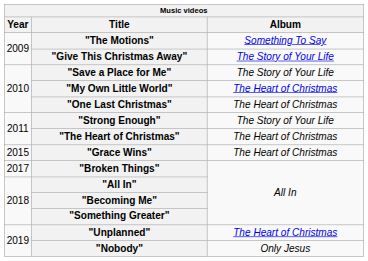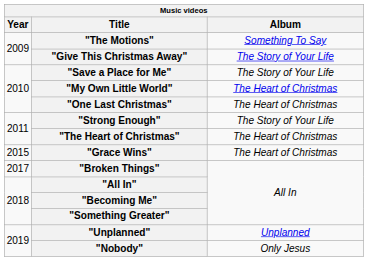"Unplanned" | Album: The Heart of Christmas -> Unplanned
